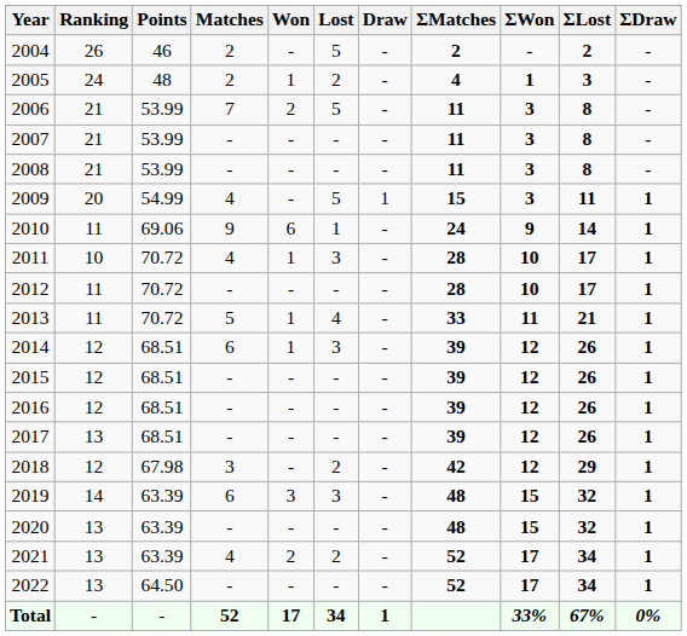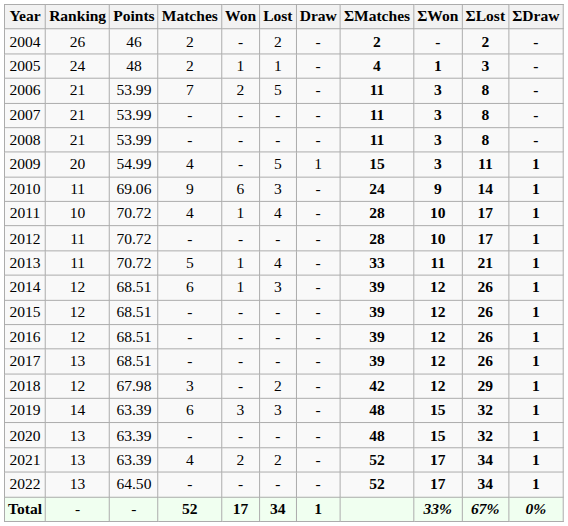2004 | Lost: 5 -> 2
2005 | Lost: 2 -> 1
2010 | Lost: 1 -> 3
2011 | Lost: 3 -> 4
